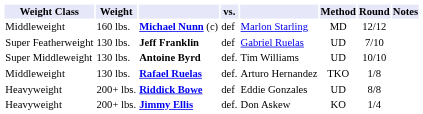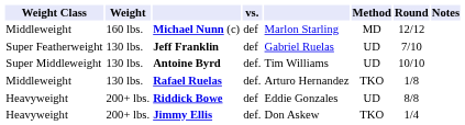Jimmy Ellis | Method: KO -> TKO
